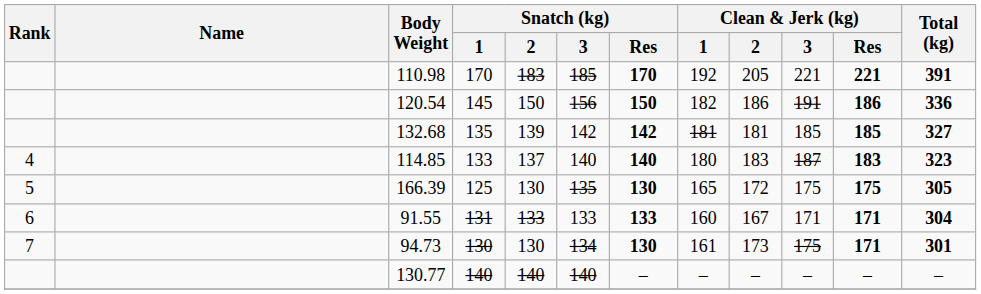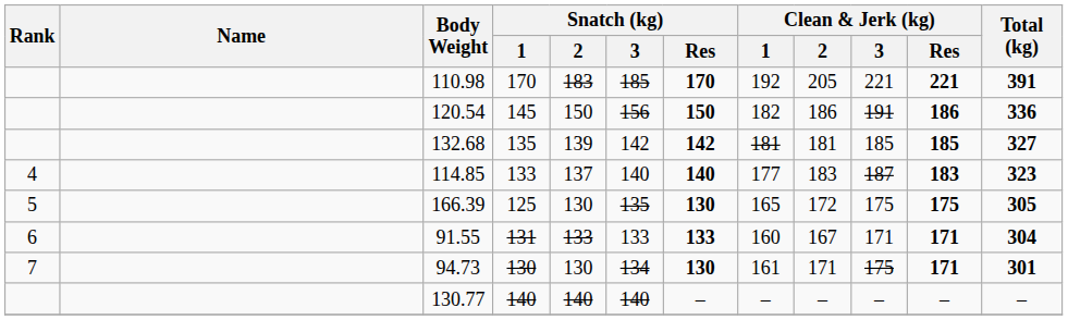114.85 | Clean & Jerk (kg) / 1: 180 -> 177
94.73 | Clean & Jerk (kg) / 2: 173 -> 171
